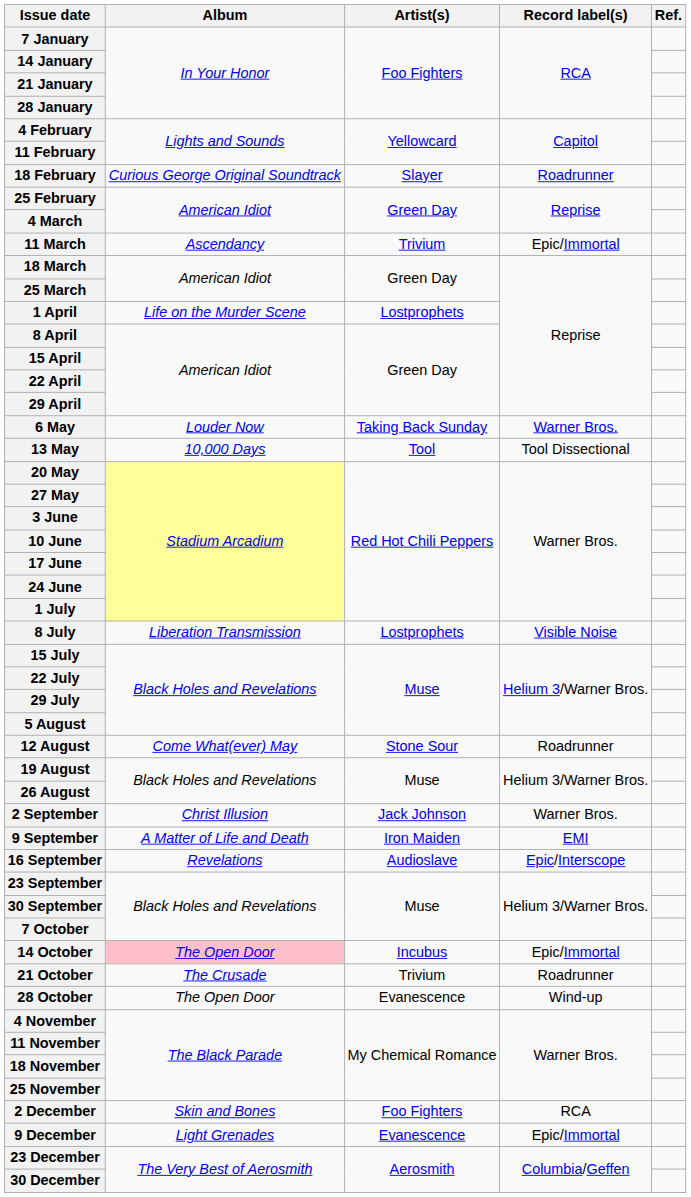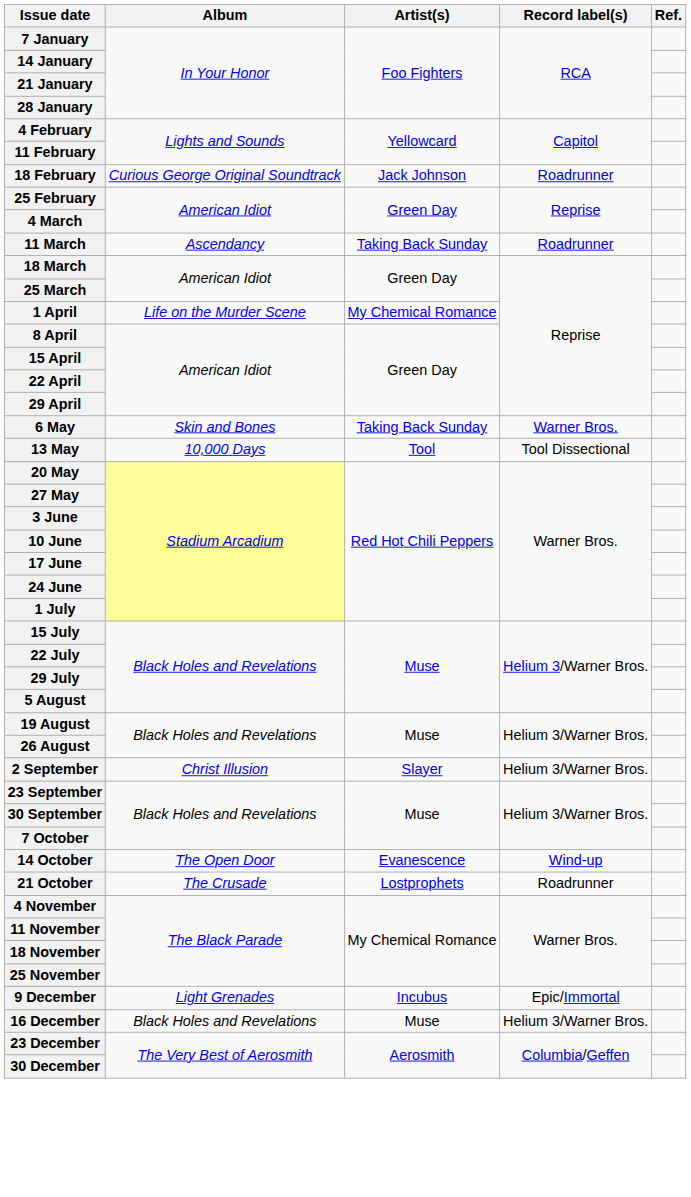18 February | Artist(s): Slayer -> Jack Johnson
11 March | Artist(s): Trivium -> Taking Back Sunday
11 March | Record label(s): Epic/Immortal -> Roadrunner
1 April | Artist(s): Lostprophets -> My Chemical Romance
6 May | Album: Louder Now -> Skin and Bones
- row: 8 July | Liberation Transmission | Lostprophets | Visible Noise
- row: 12 August | Come What(ever) May | Stone Sour | Roadrunner
2 September | Artist(s): Jack Johnson -> Slayer
2 September | Record label(s): Warner Bros. -> Helium 3/Warner Bros.
- row: 9 September | A Matter of Life and Death | Iron Maiden | EMI
- row: 16 September | Revelations | Audioslave | Epic/Interscope
14 October | Album: pink background -> no background
14 October | Artist(s): Incubus -> Evanescence
14 October | Record label(s): Epic/Immortal -> Wind-up
21 October | Artist(s): Trivium -> Lostprophets
- row: 28 October | The Open Door | Evanescence | Wind-up
- row: 2 December | Skin and Bones | Foo Fighters | RCA
9 December | Artist(s): Evanescence -> Incubus
+ row: 16 December | Black Holes and Revelations | Muse | Helium 3/Warner Bros.
